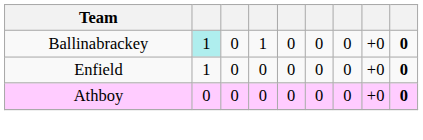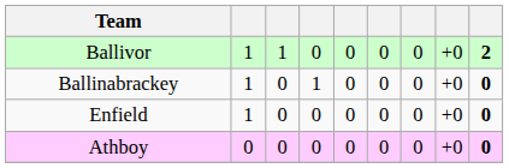+ row: Ballivor | 1 | 1 | 0 | 0 | 0 | 0 | +0 | 2
Ballinabrackey | column 2: paleturquoise background -> no background
